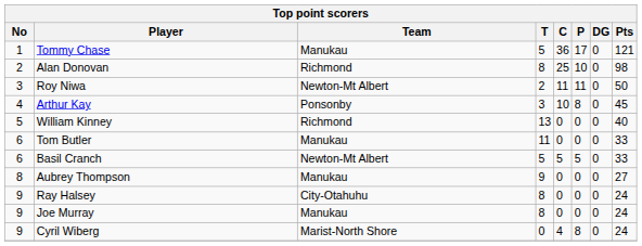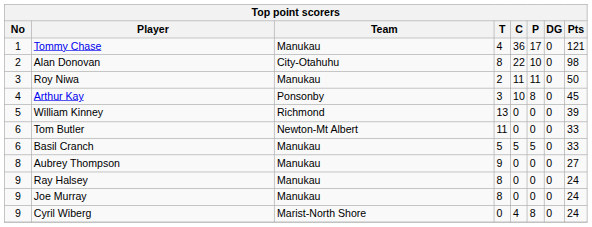Tommy Chase | T: 5 -> 4
Alan Donovan | Team: Richmond -> City-Otahuhu
Alan Donovan | C: 25 -> 22
Roy Niwa | Team: Newton-Mt Albert -> Manukau
William Kinney | Pts: 40 -> 39
Tom Butler | Team: Manukau -> Newton-Mt Albert
Basil Cranch | Team: Newton-Mt Albert -> Manukau
Ray Halsey | Team: City-Otahuhu -> Manukau
